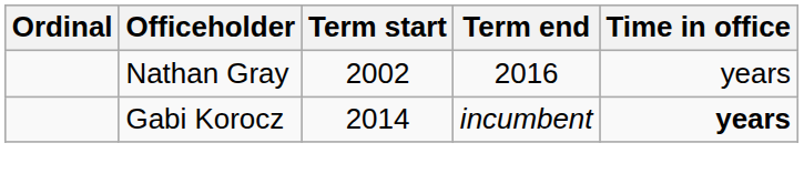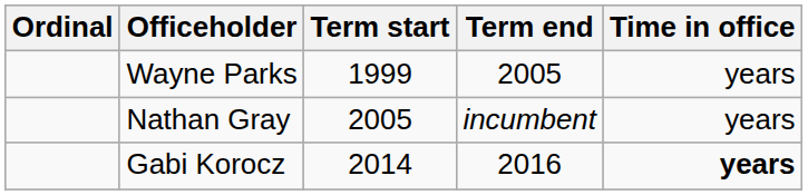+ row: Wayne Parks | 1999 | 2005 | years
Nathan Gray | Term start: 2002 -> 2005
Nathan Gray | Term end: 2016 -> incumbent
Gabi Korocz | Term end: incumbent -> 2016
